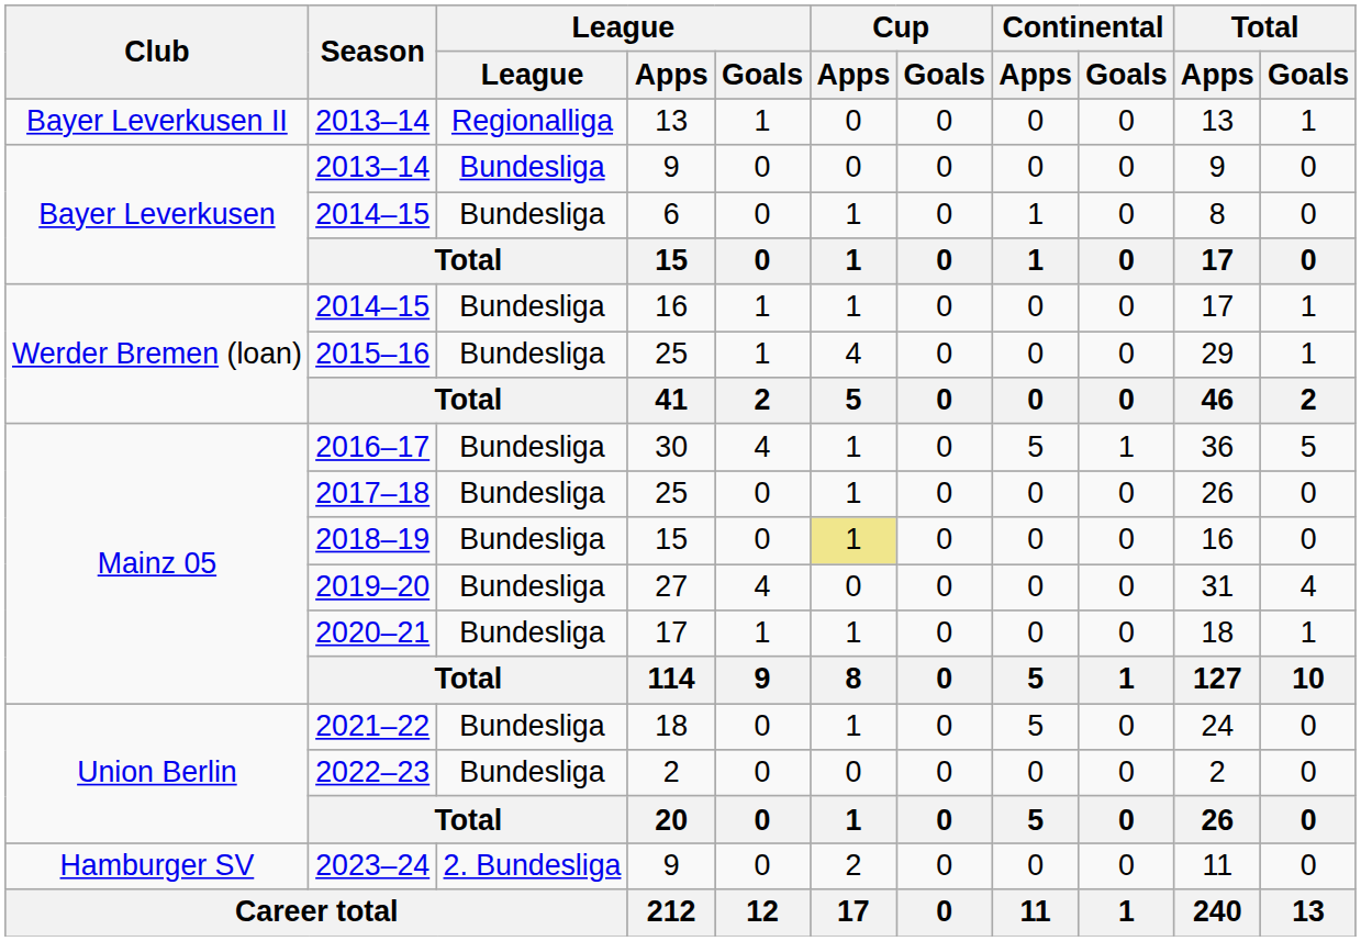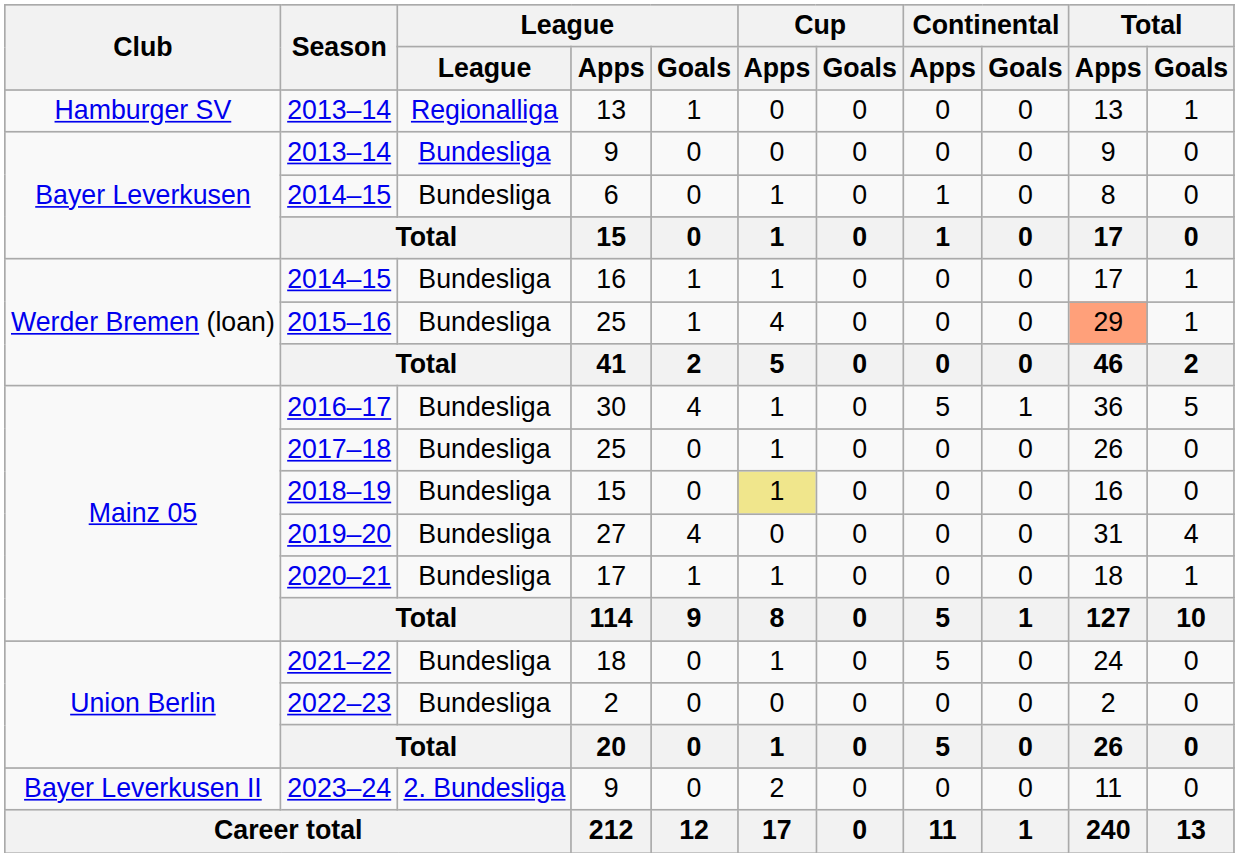2013–14 / 13 | Club: Bayer Leverkusen II -> Hamburger SV
2015–16 | Total / Apps: no background -> lightsalmon background
2023–24 | Club: Hamburger SV -> Bayer Leverkusen II
